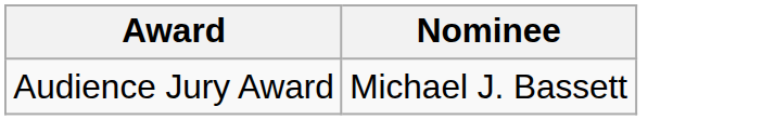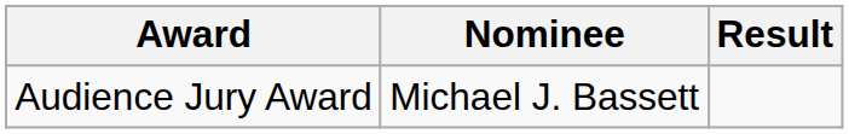+ column: Result
